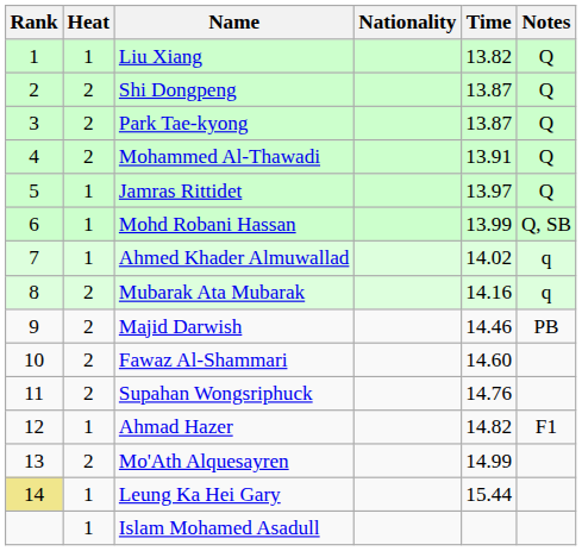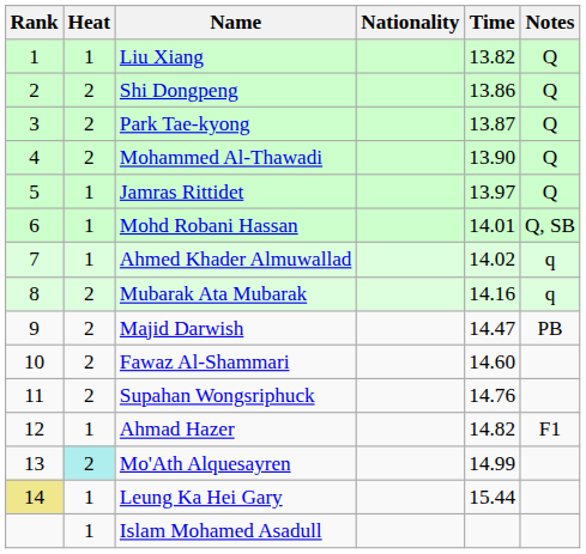Shi Dongpeng | Time: 13.87 -> 13.86
Mohammed Al-Thawadi | Time: 13.91 -> 13.90
Mohd Robani Hassan | Time: 13.99 -> 14.01
Majid Darwish | Time: 14.46 -> 14.47
Mo'Ath Alquesayren | Heat: no background -> paleturquoise background
